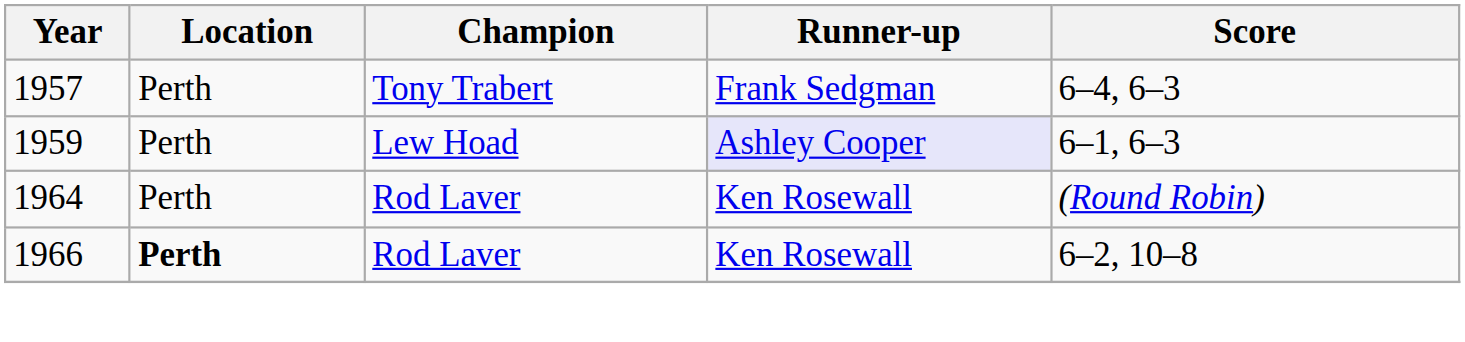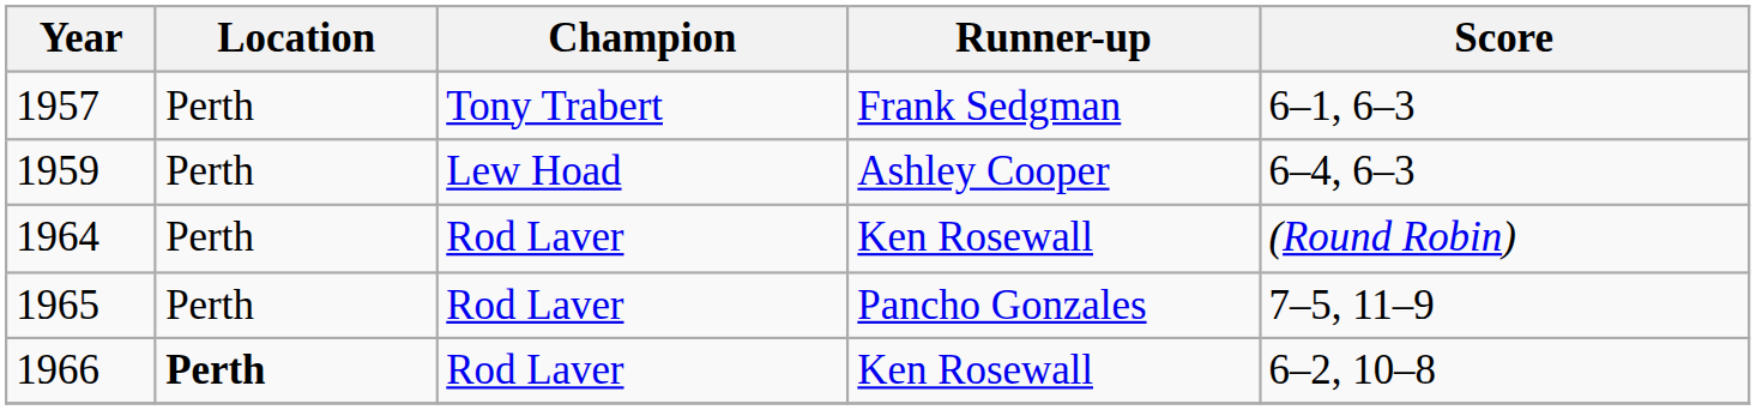1957 | Score: 6–4, 6–3 -> 6–1, 6–3
1959 | Runner-up: lavender background -> no background
1959 | Score: 6–1, 6–3 -> 6–4, 6–3
+ row: 1965 | Perth | Rod Laver | Pancho Gonzales | 7–5, 11–9
